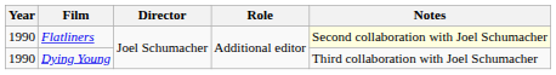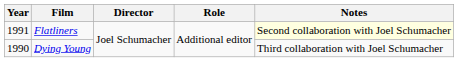Flatliners | Year: 1990 -> 1991
